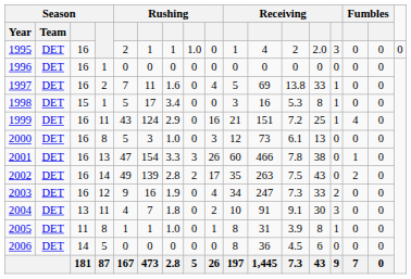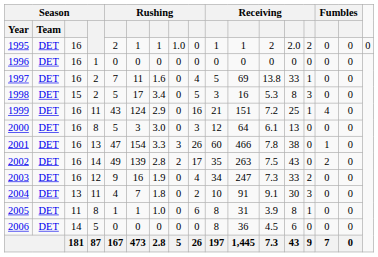1995 | column 11: 4 -> 1
1995 | column 14: 3 -> 2
1998 | column 4: 1 -> 2
1998 | column 9: 0 -> 5
1998 | column 14: 1 -> 3
2000 | column 7: 1.0 -> 3.0
2000 | column 11: 73 -> 64
2005 | column 9: 1 -> 6
